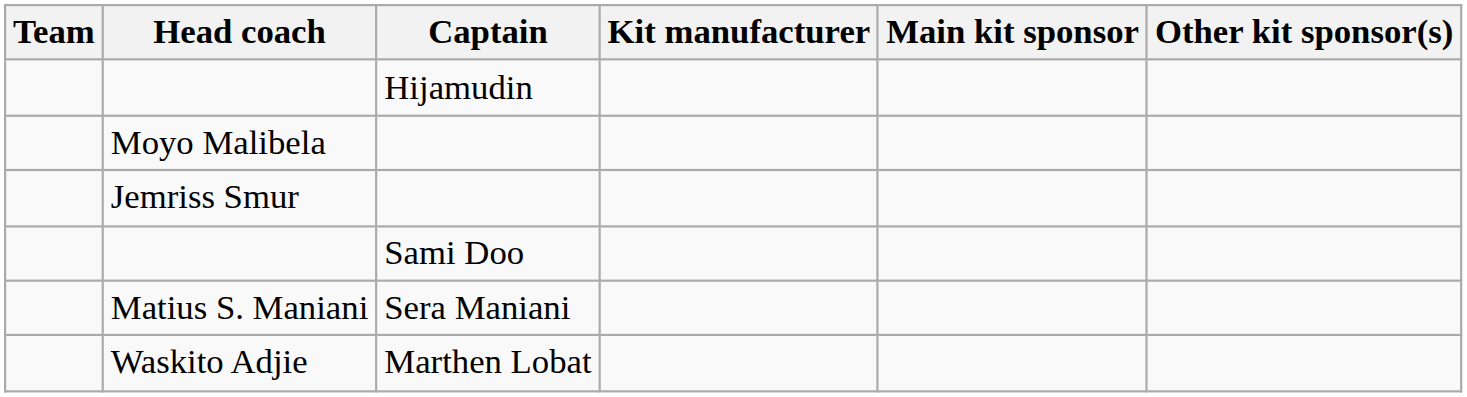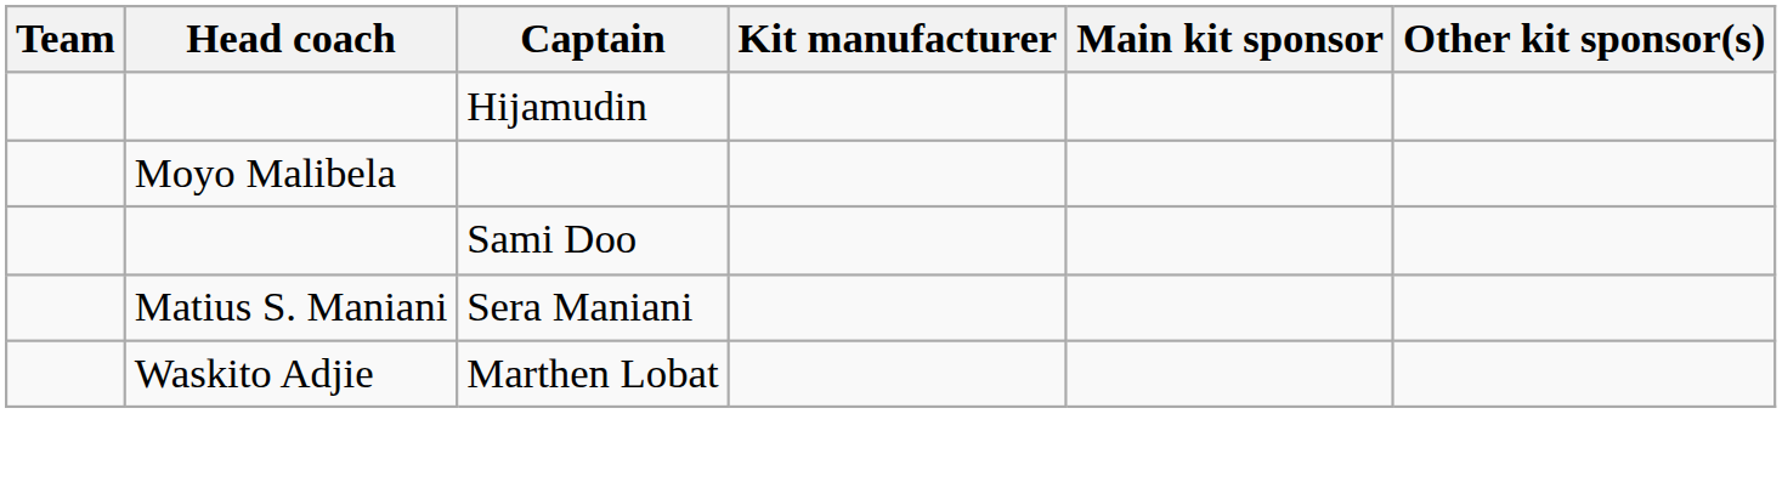- row: Jemriss Smur
